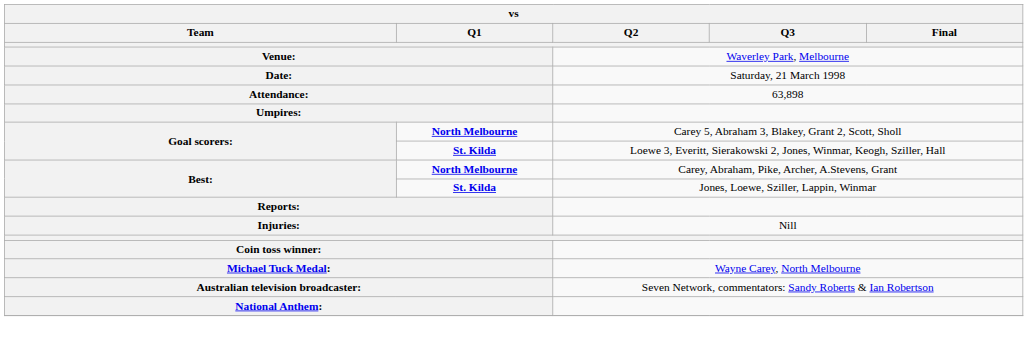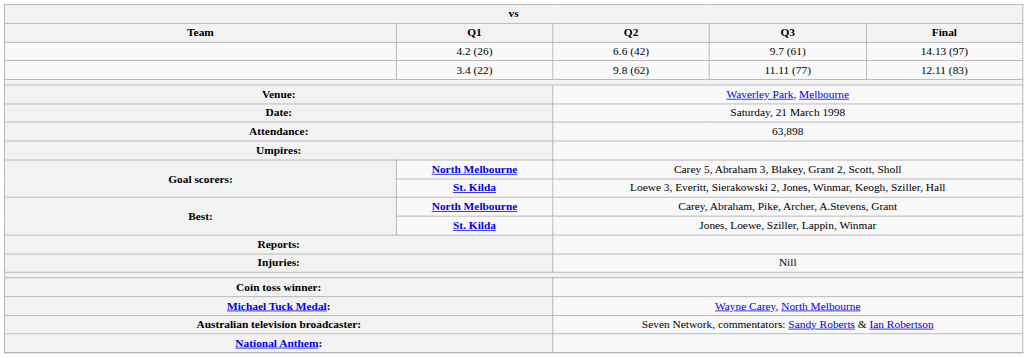+ row: 4.2 (26) | 6.6 (42) | 9.7 (61) | 14.13 (97)
+ row: 3.4 (22) | 9.8 (62) | 11.11 (77) | 12.11 (83)
